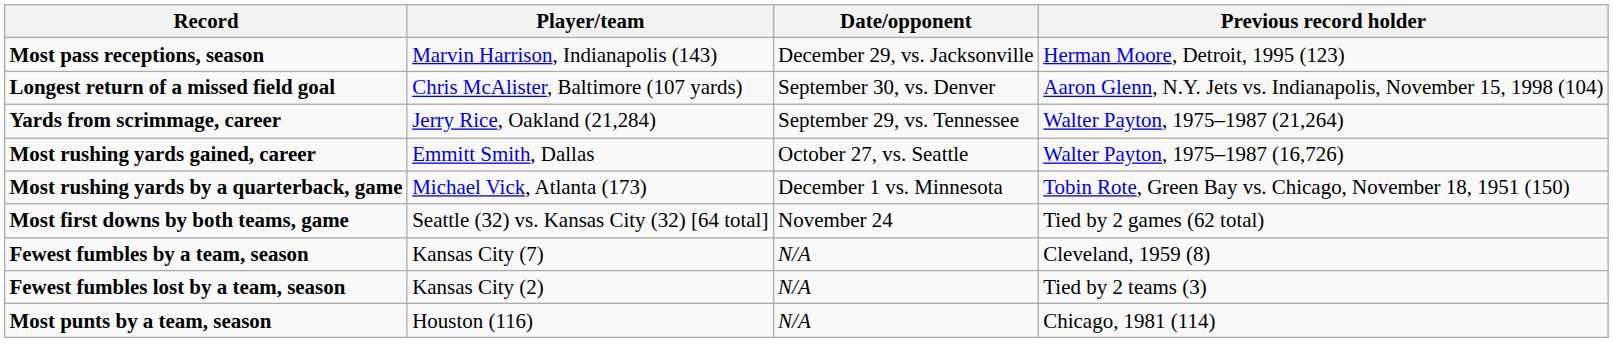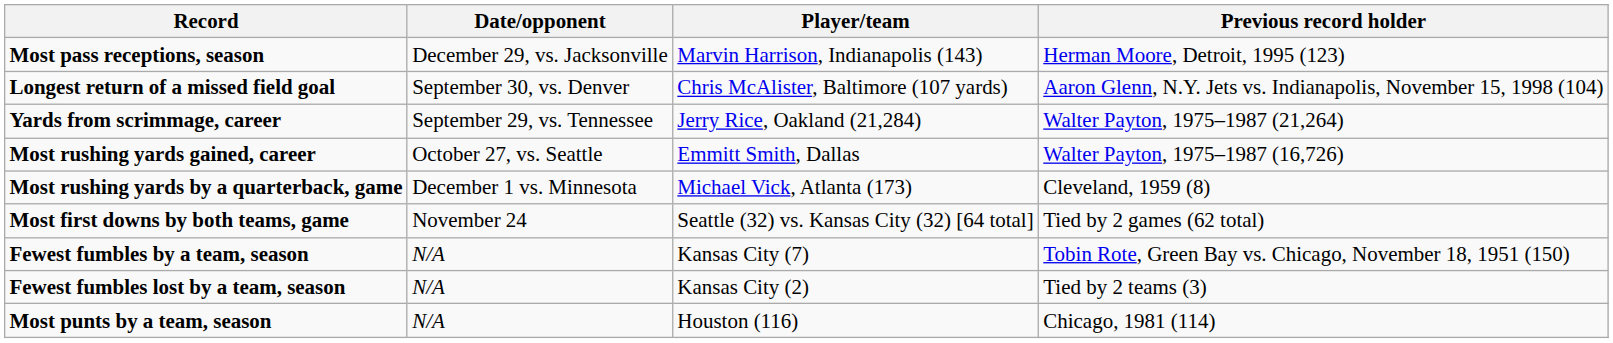columns swapped: Player/team <-> Date/opponent
Most rushing yards by a quarterback, game | Previous record holder: Tobin Rote, Green Bay vs. Chicago, November 18, 1951 (150) -> Cleveland, 1959 (8)
Fewest fumbles by a team, season | Previous record holder: Cleveland, 1959 (8) -> Tobin Rote, Green Bay vs. Chicago, November 18, 1951 (150)
